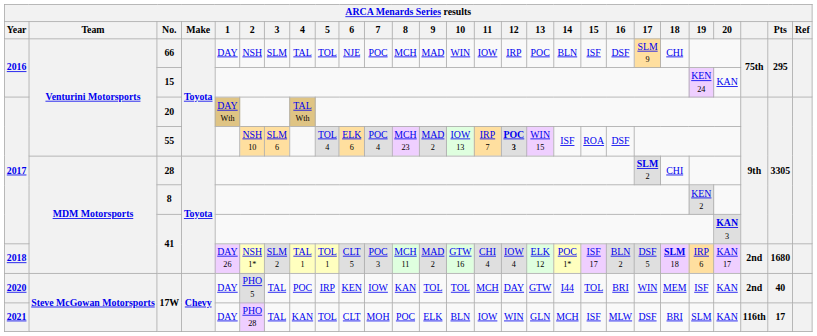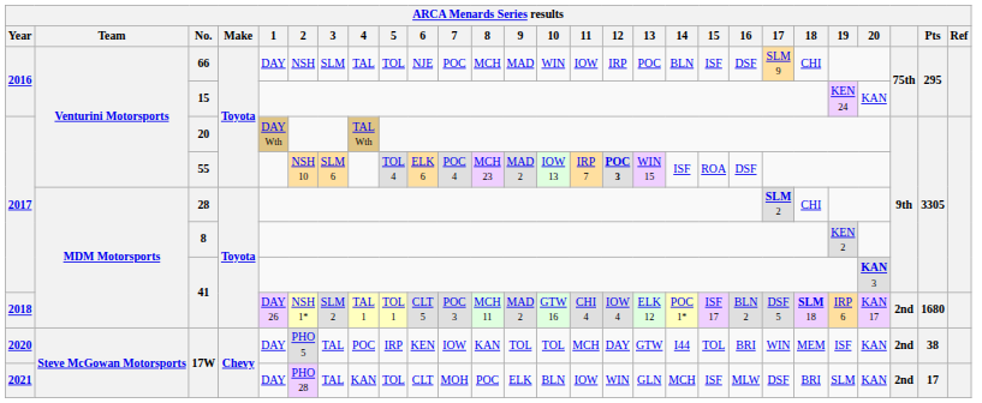2020 / 17W | Pts: 40 -> 38
2021 / 17W | column 25: 116th -> 2nd
